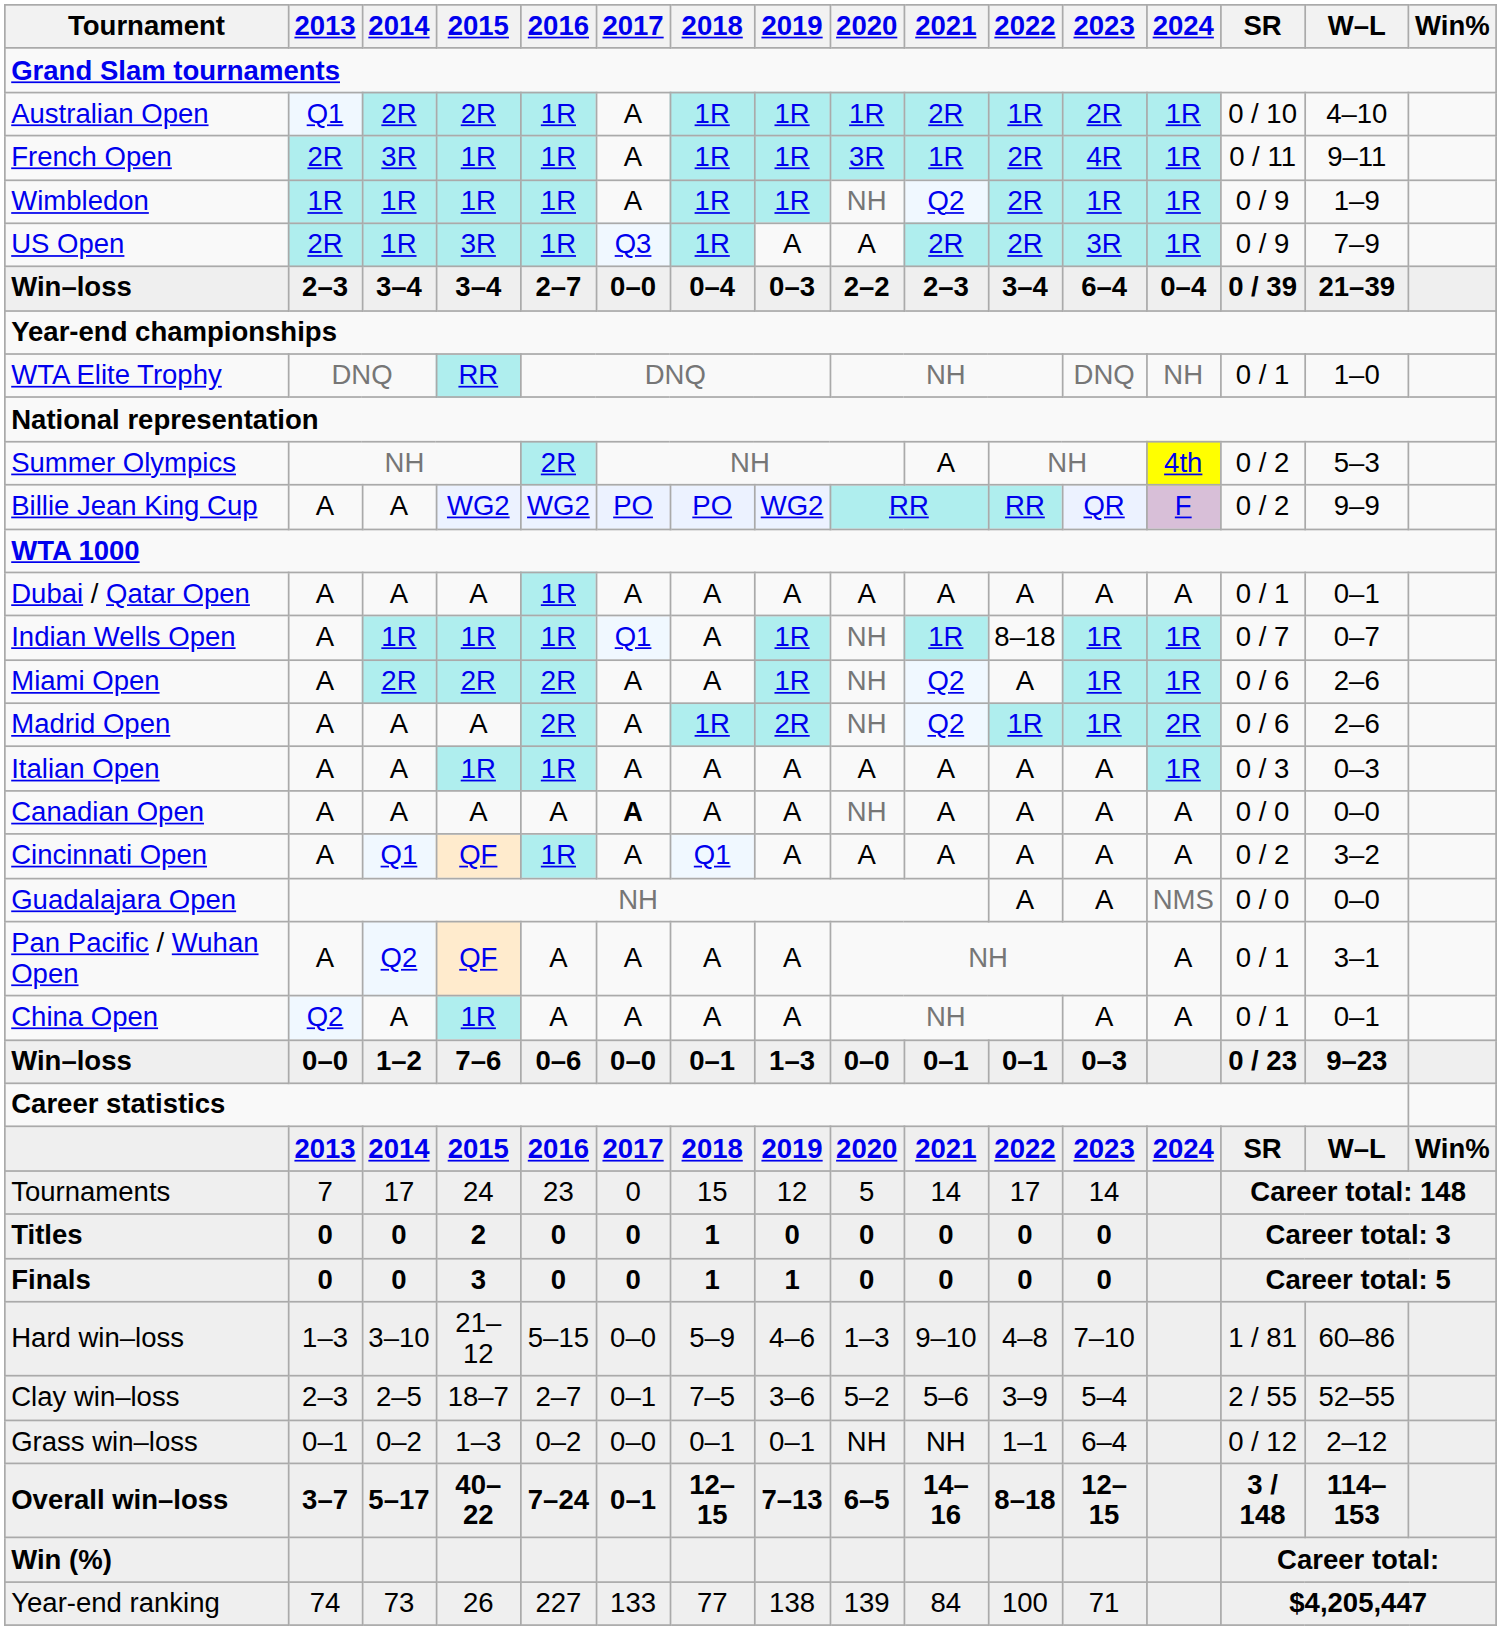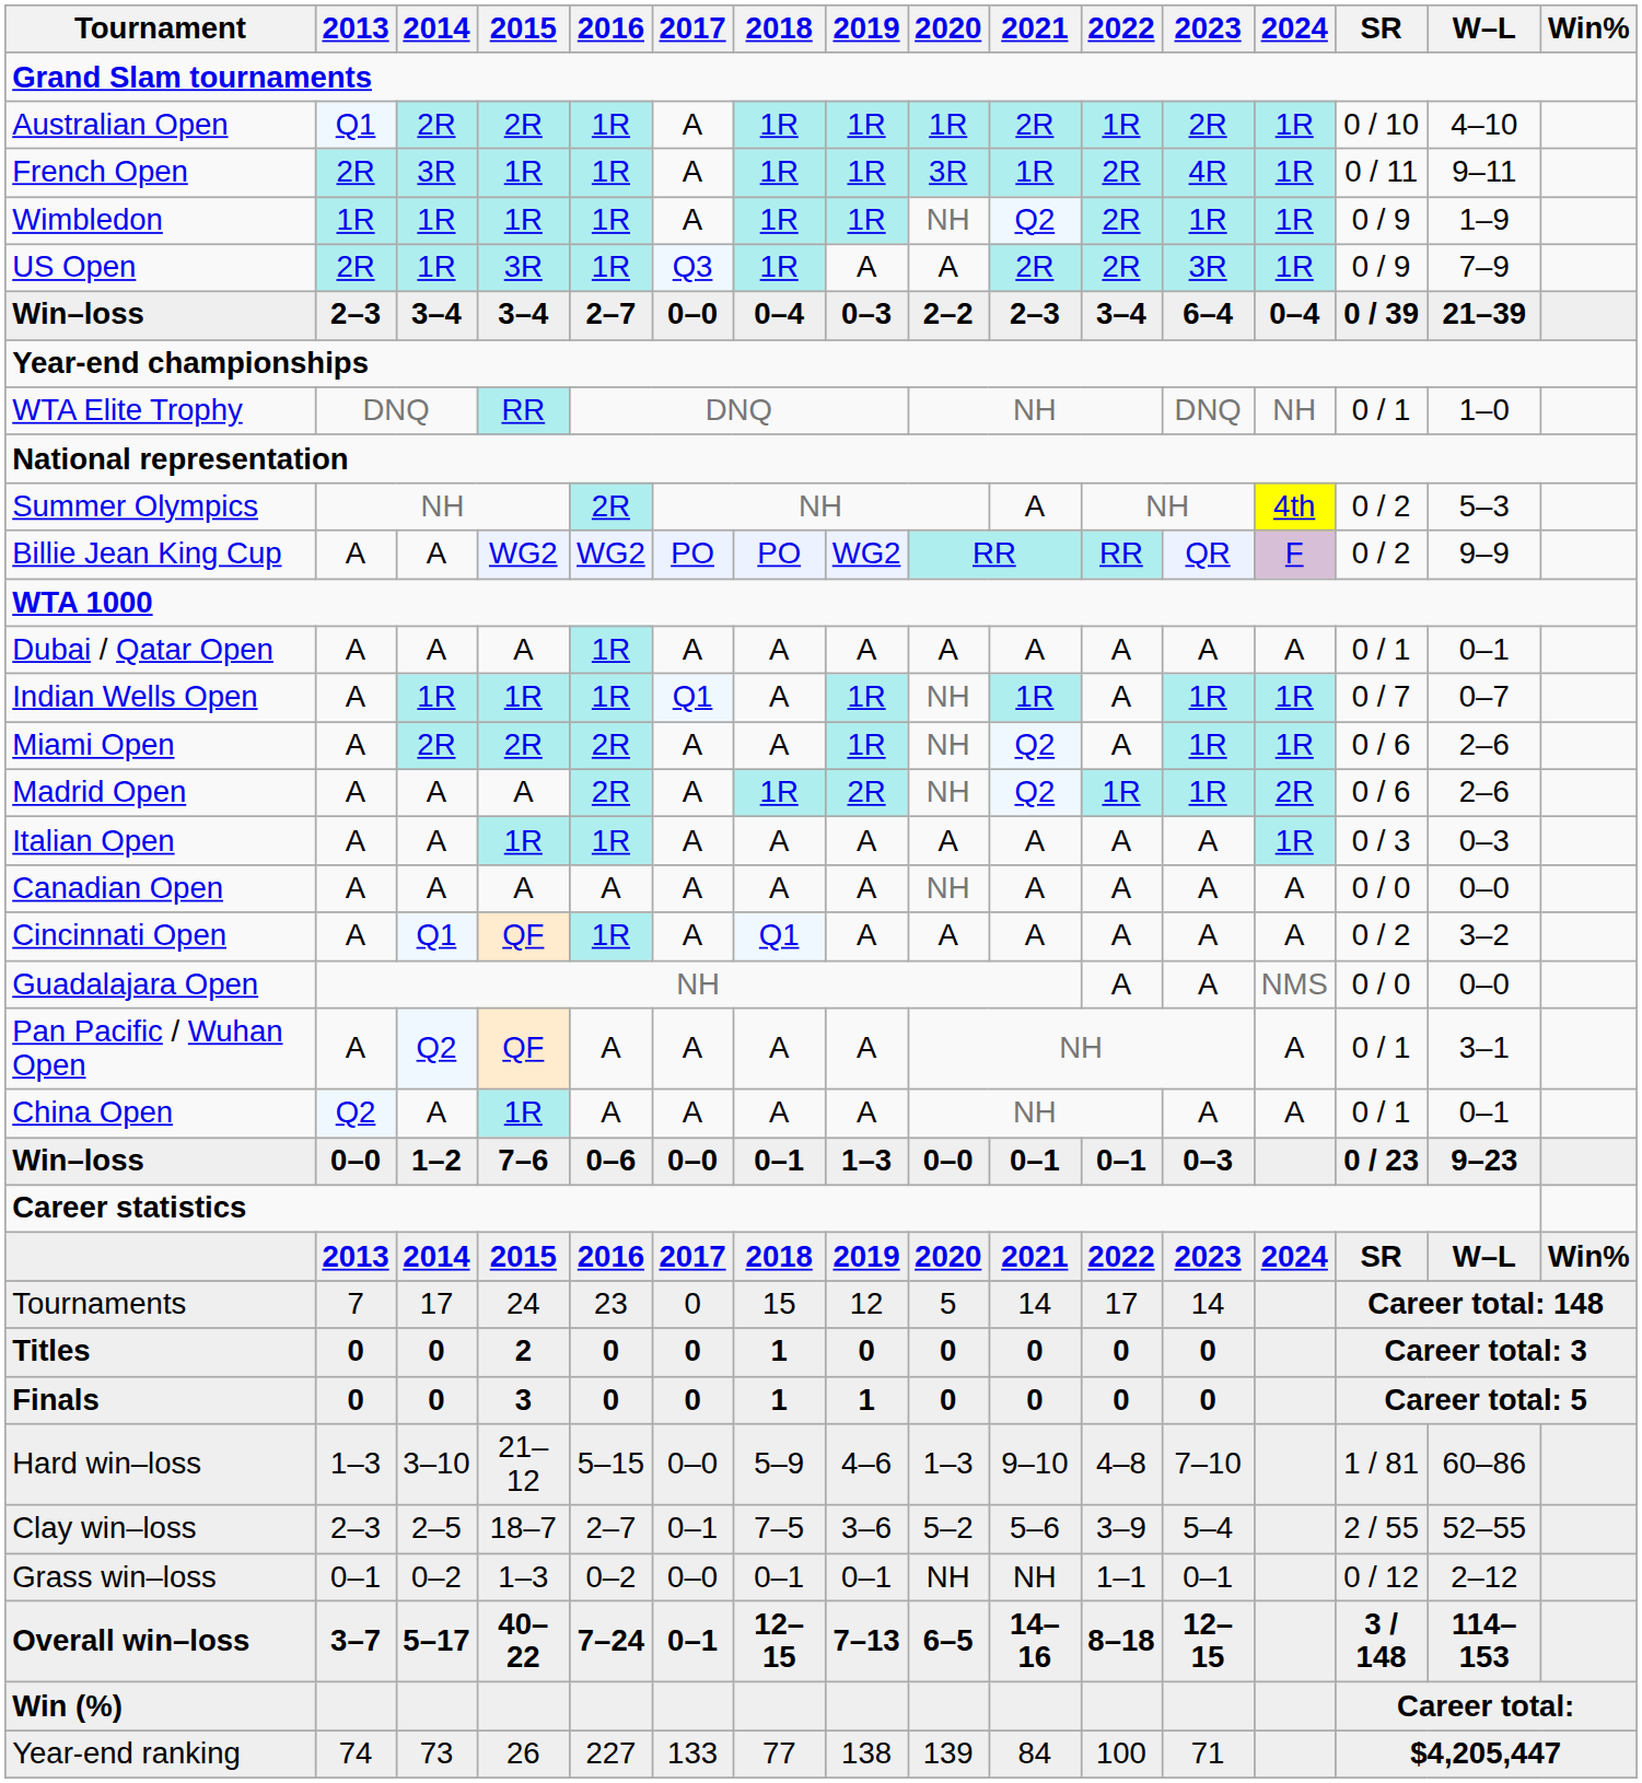Indian Wells Open | 2022: 8–18 -> A
Canadian Open | 2017: bold -> normal
Grass win–loss | 2023: 6–4 -> 0–1
